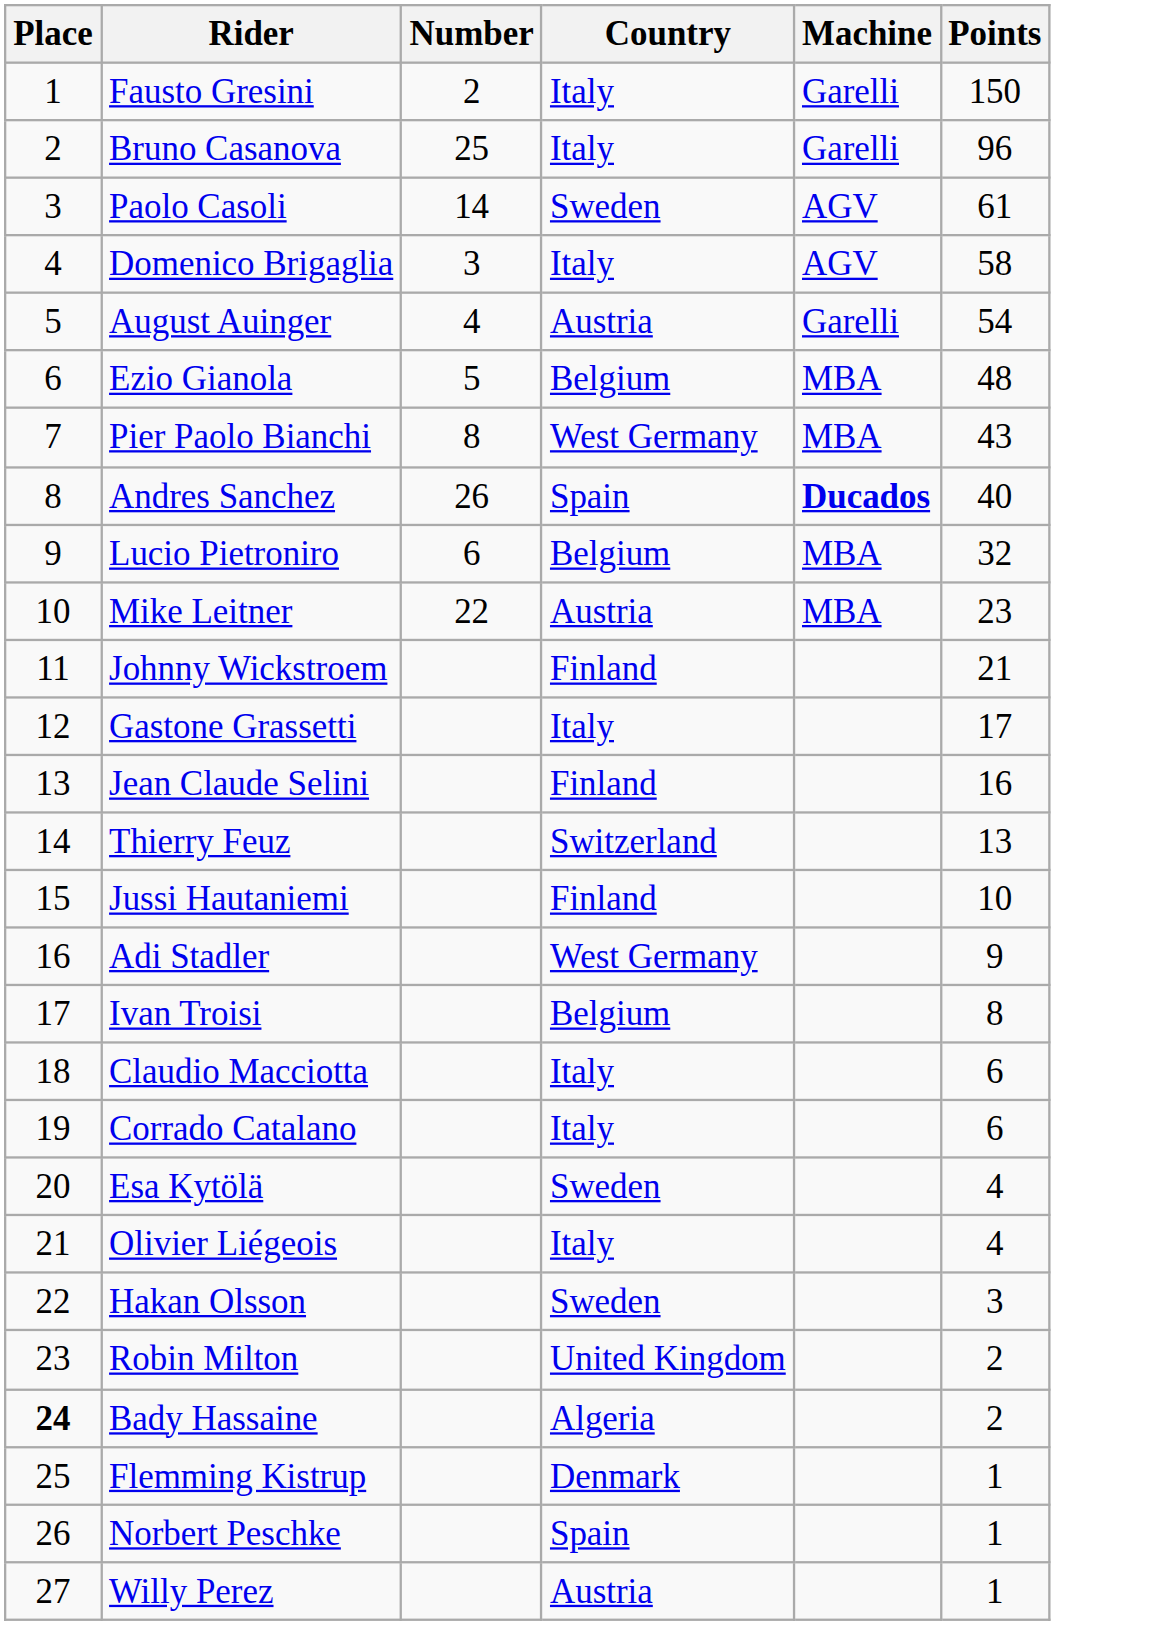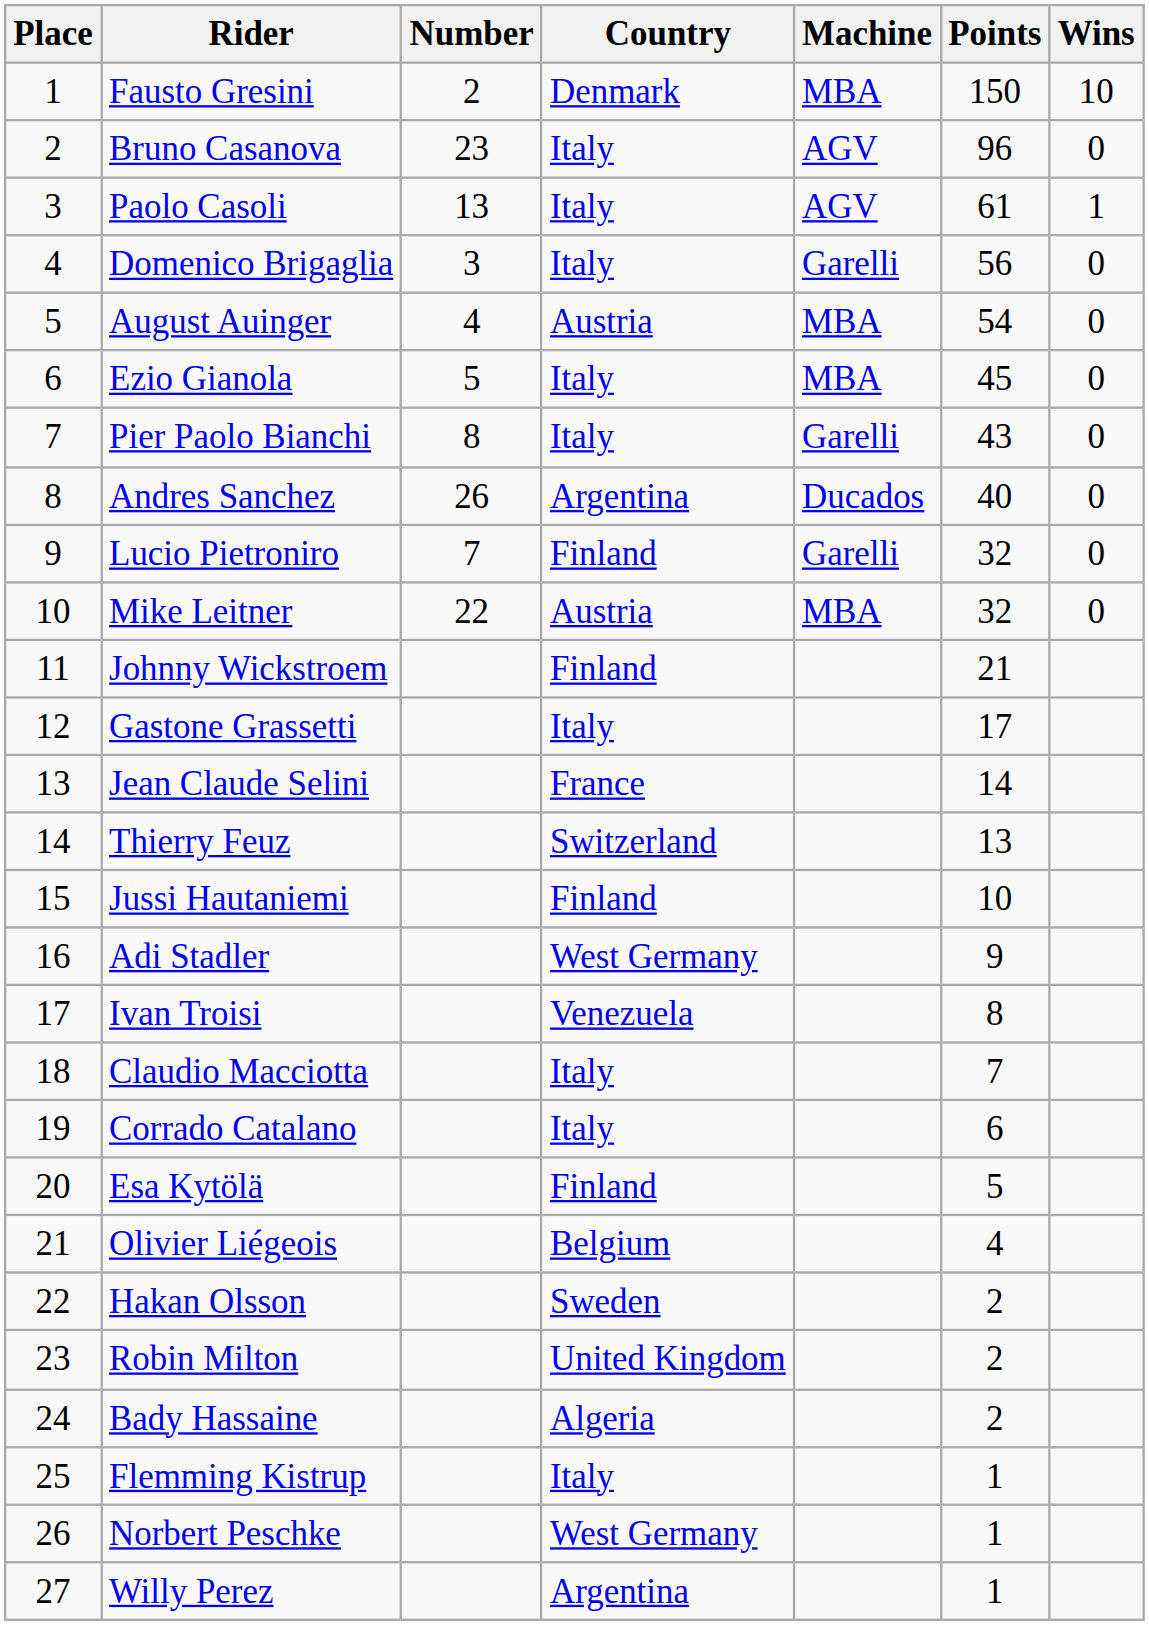+ column: Wins | 10 | 0 | 1 | 0 | 0 | 0 | 0 | 0 | 0 | 0
Fausto Gresini | Country: Italy -> Denmark
Fausto Gresini | Machine: Garelli -> MBA
Bruno Casanova | Number: 25 -> 23
Bruno Casanova | Machine: Garelli -> AGV
Paolo Casoli | Number: 14 -> 13
Paolo Casoli | Country: Sweden -> Italy
Domenico Brigaglia | Machine: AGV -> Garelli
Domenico Brigaglia | Points: 58 -> 56
August Auinger | Machine: Garelli -> MBA
Ezio Gianola | Country: Belgium -> Italy
Ezio Gianola | Points: 48 -> 45
Pier Paolo Bianchi | Country: West Germany -> Italy
Pier Paolo Bianchi | Machine: MBA -> Garelli
Andres Sanchez | Country: Spain -> Argentina
Andres Sanchez | Machine: bold -> normal
Lucio Pietroniro | Number: 6 -> 7
Lucio Pietroniro | Country: Belgium -> Finland
Lucio Pietroniro | Machine: MBA -> Garelli
Mike Leitner | Points: 23 -> 32
Jean Claude Selini | Country: Finland -> France
Jean Claude Selini | Points: 16 -> 14
Ivan Troisi | Country: Belgium -> Venezuela
Claudio Macciotta | Points: 6 -> 7
Esa Kytölä | Country: Sweden -> Finland
Esa Kytölä | Points: 4 -> 5
Olivier Liégeois | Country: Italy -> Belgium
Hakan Olsson | Points: 3 -> 2
Bady Hassaine | Place: bold -> normal
Flemming Kistrup | Country: Denmark -> Italy
Norbert Peschke | Country: Spain -> West Germany
Willy Perez | Country: Austria -> Argentina
